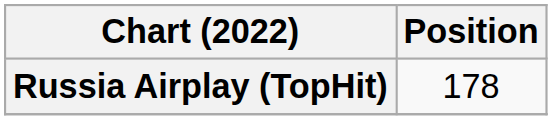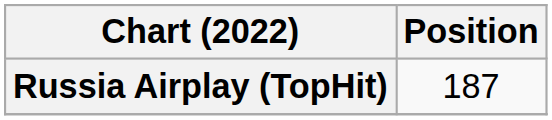Russia Airplay (TopHit) | Position: 178 -> 187
